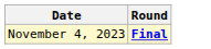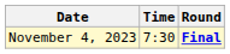+ column: Time | 7:30
